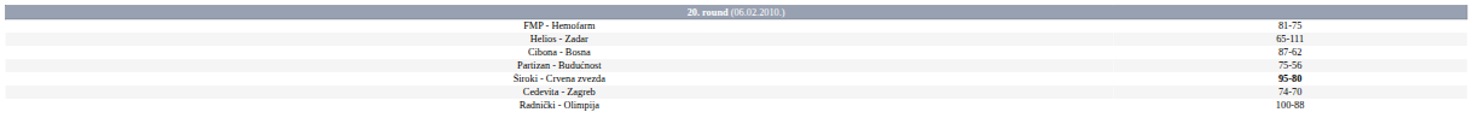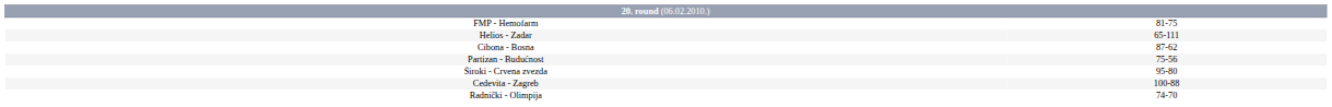Široki - Crvena zvezda | column 2: bold -> normal
Cedevita - Zagreb | column 2: 74-70 -> 100-88
Radnički - Olimpija | column 2: 100-88 -> 74-70
